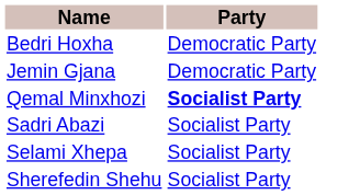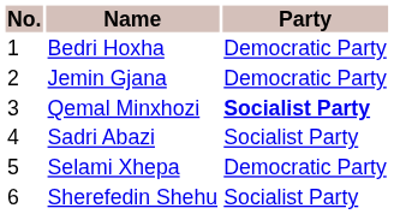+ column: No. | 1 | 2 | 3 | 4 | 5 | 6
Selami Xhepa | Party: Socialist Party -> Democratic Party
